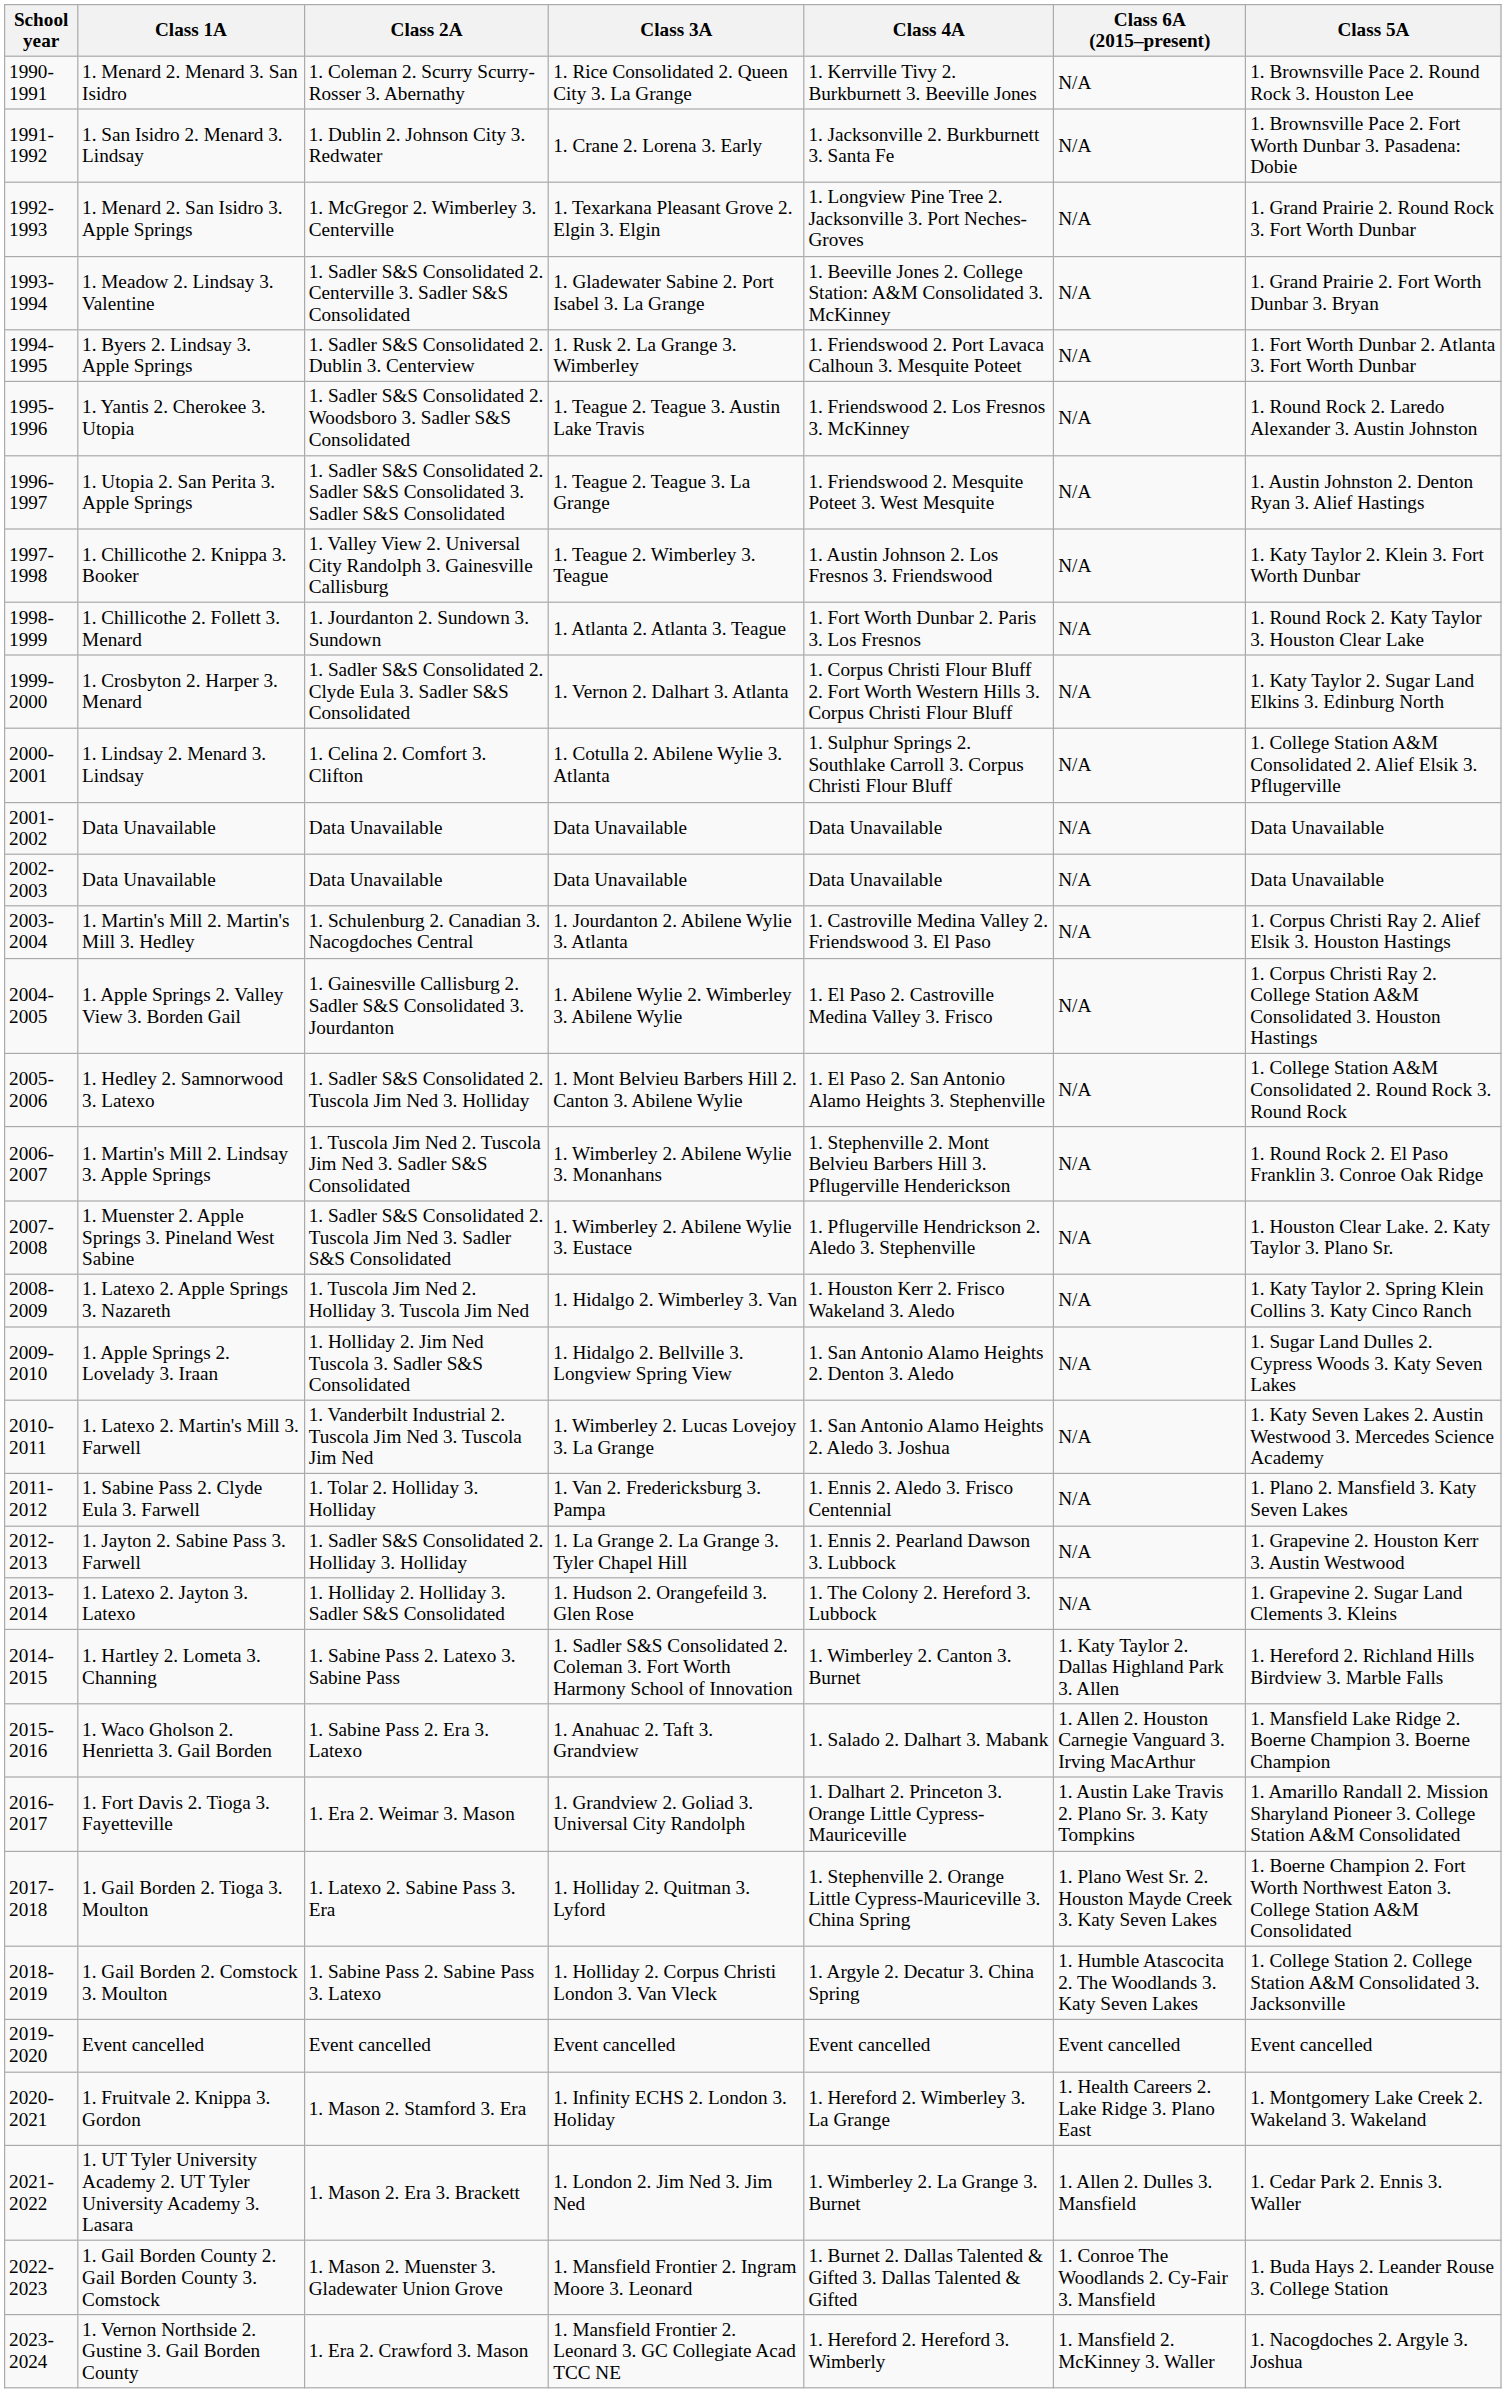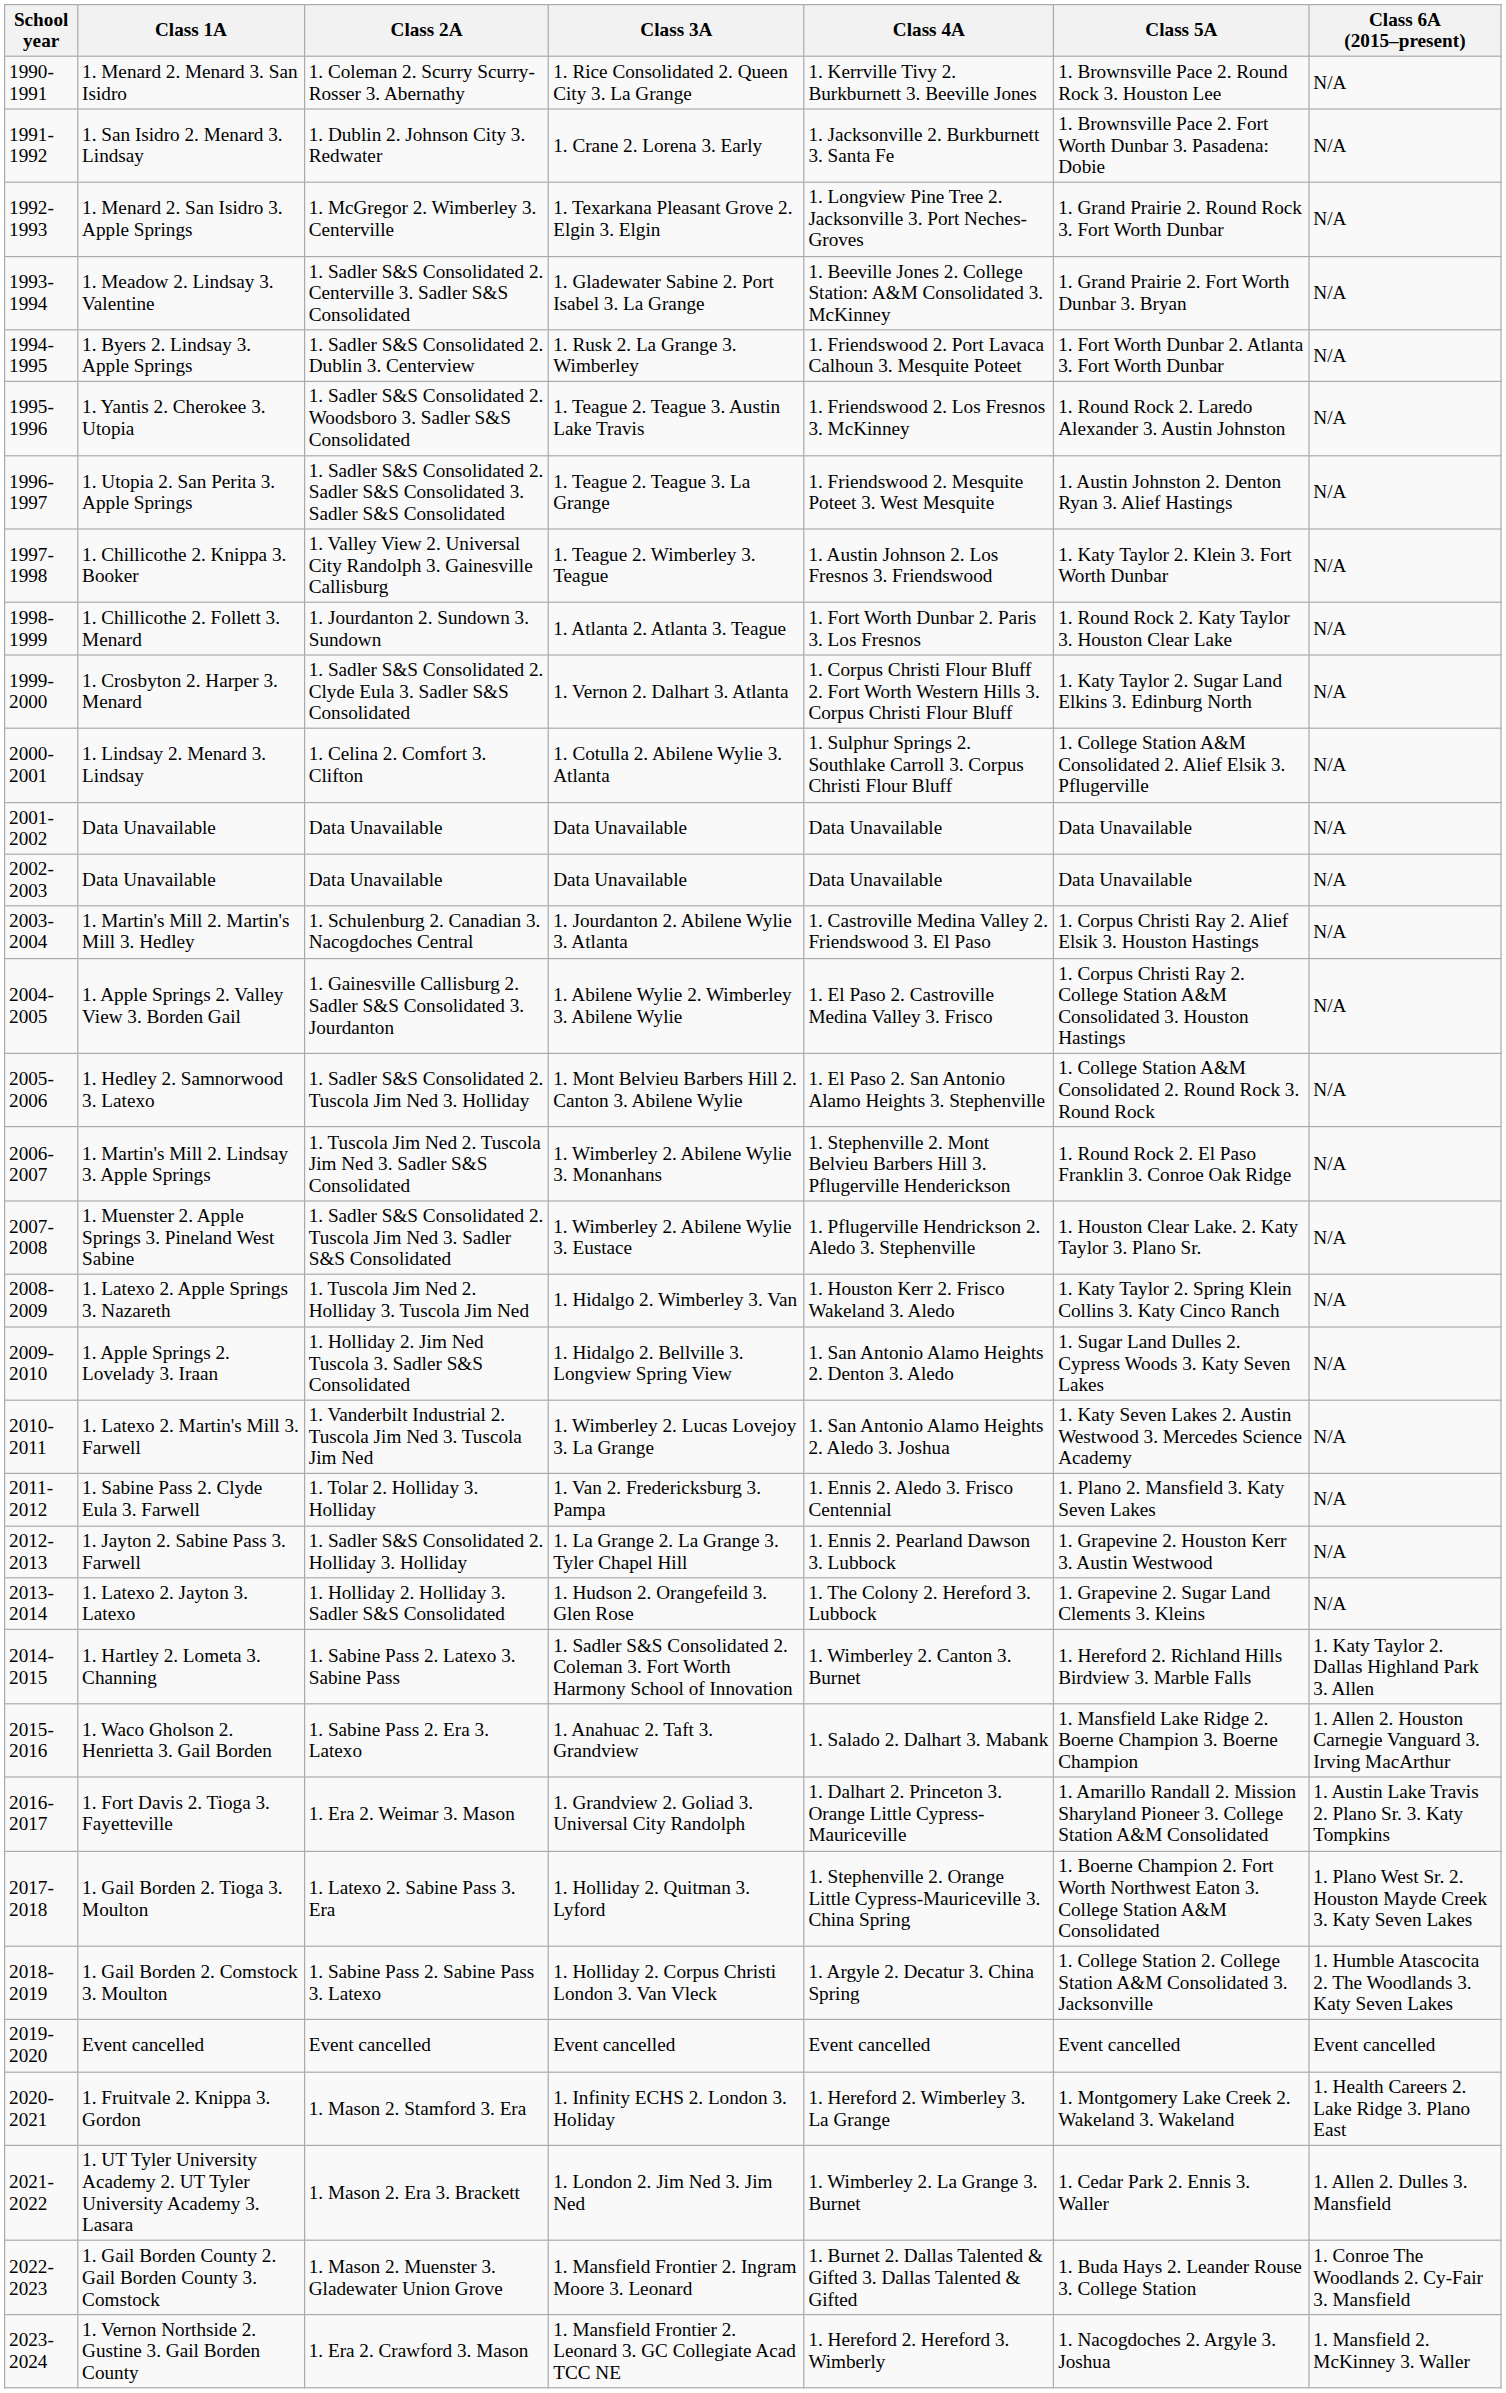columns swapped: Class 5A <-> Class 6A (2015–present)
